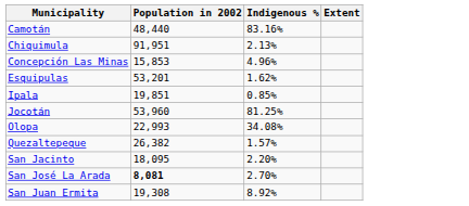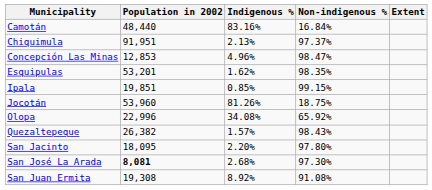+ column: Non-indigenous % | 16.84% | 97.37% | 98.47% | 98.35% | 99.15% | 18.75% | 65.92% | 98.43% | 97.80% | 97.30% | 91.08%
Concepción Las Minas | Population in 2002: 15,853 -> 12,853
Jocotán | Indigenous %: 81.25% -> 81.26%
Olopa | Population in 2002: 22,993 -> 22,996
San José La Arada | Indigenous %: 2.70% -> 2.68%
